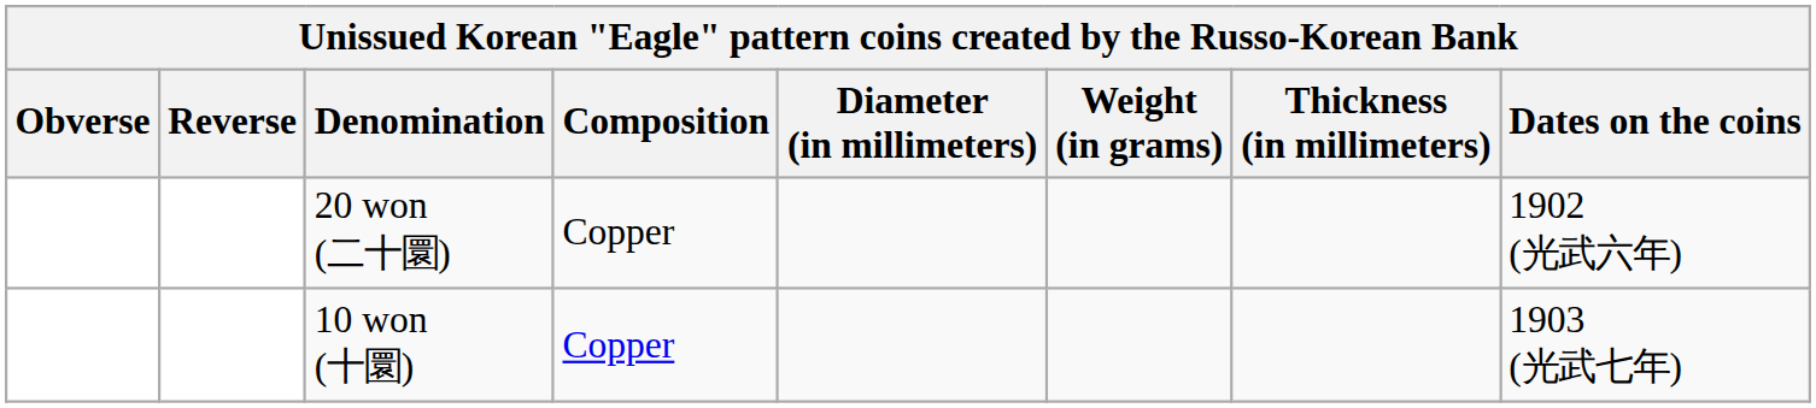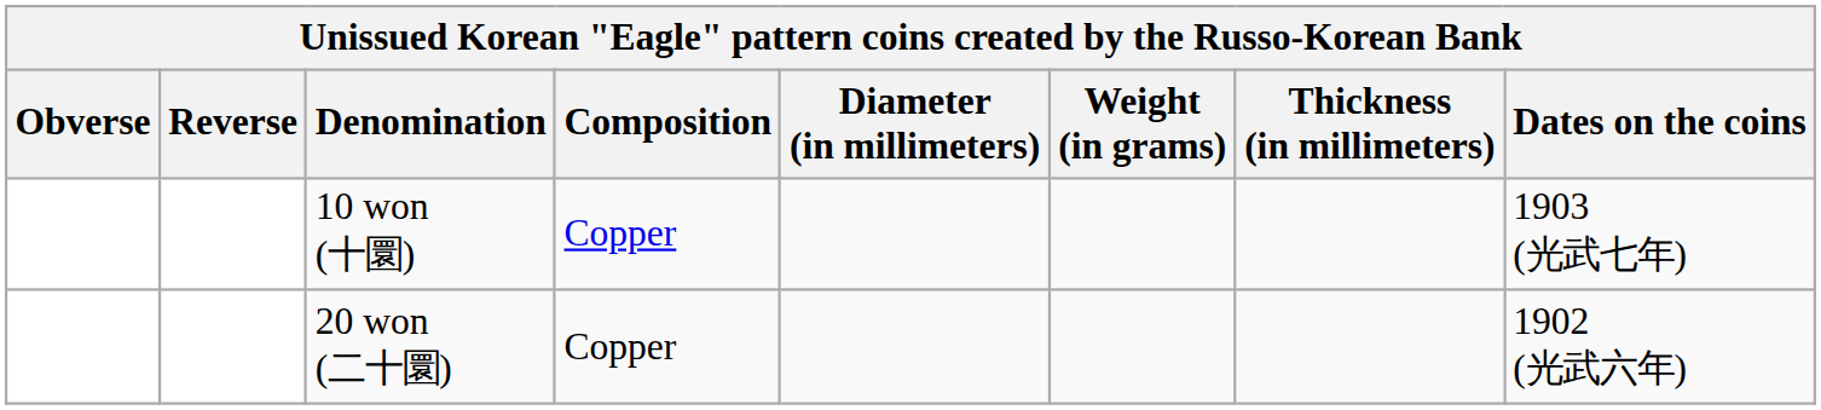rows swapped: 10 won (十圜) <-> 20 won (二十圜)
